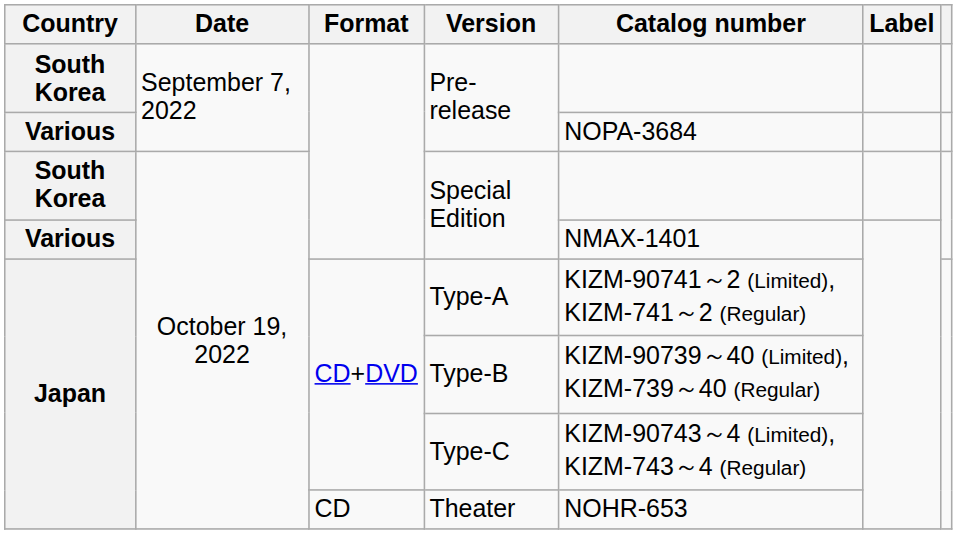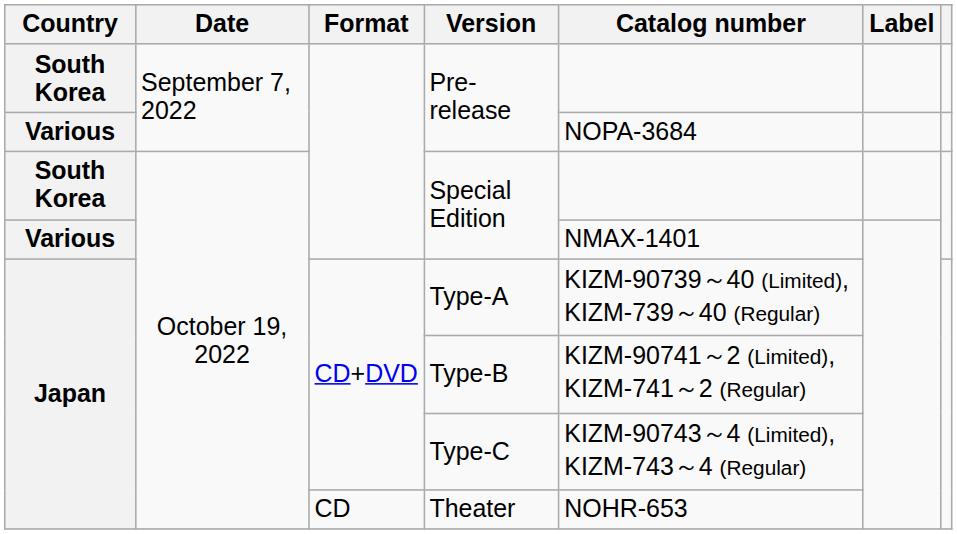Type-A | Catalog number: KIZM-90741～2 (Limited), KIZM-741～2 (Regular) -> KIZM-90739～40 (Limited), KIZM-739～40 (Regular)
Type-B | Catalog number: KIZM-90739～40 (Limited), KIZM-739～40 (Regular) -> KIZM-90741～2 (Limited), KIZM-741～2 (Regular)
